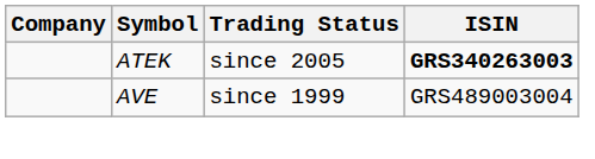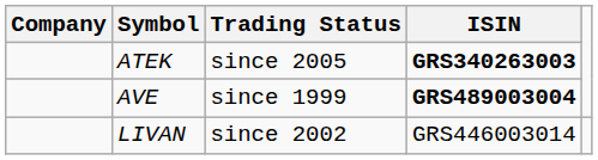AVE | ISIN: normal -> bold
+ row: LIVAN | since 2002 | GRS446003014
